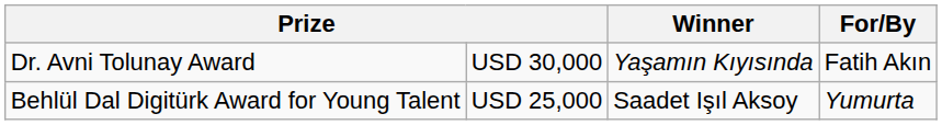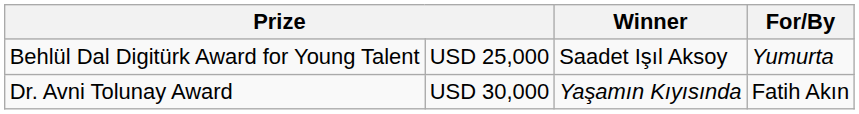rows swapped: Dr. Avni Tolunay Award <-> Behlül Dal Digitürk Award for Young Talent
